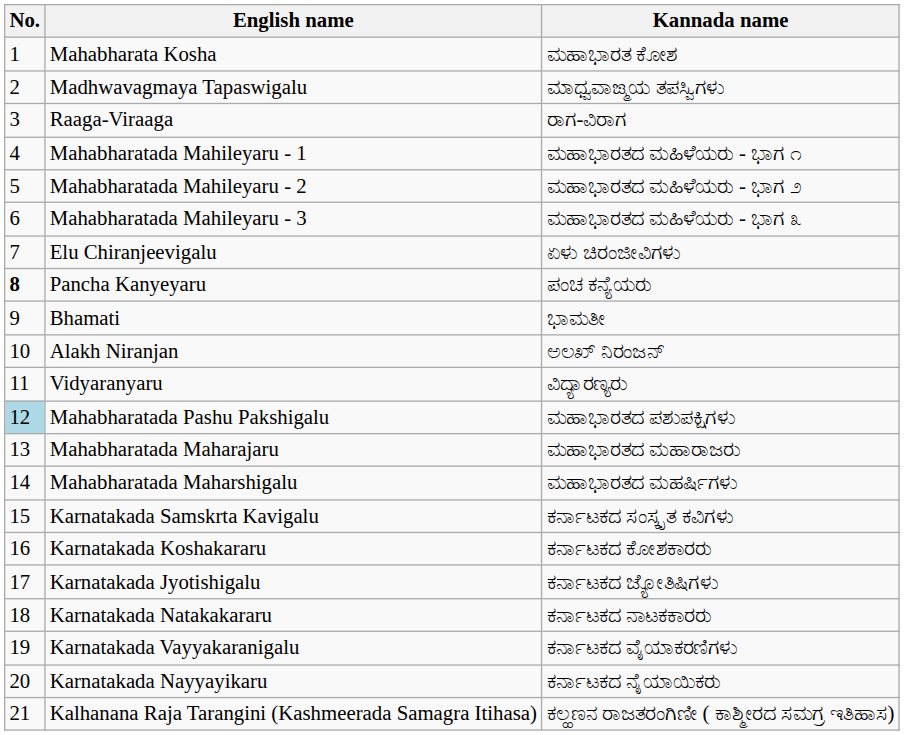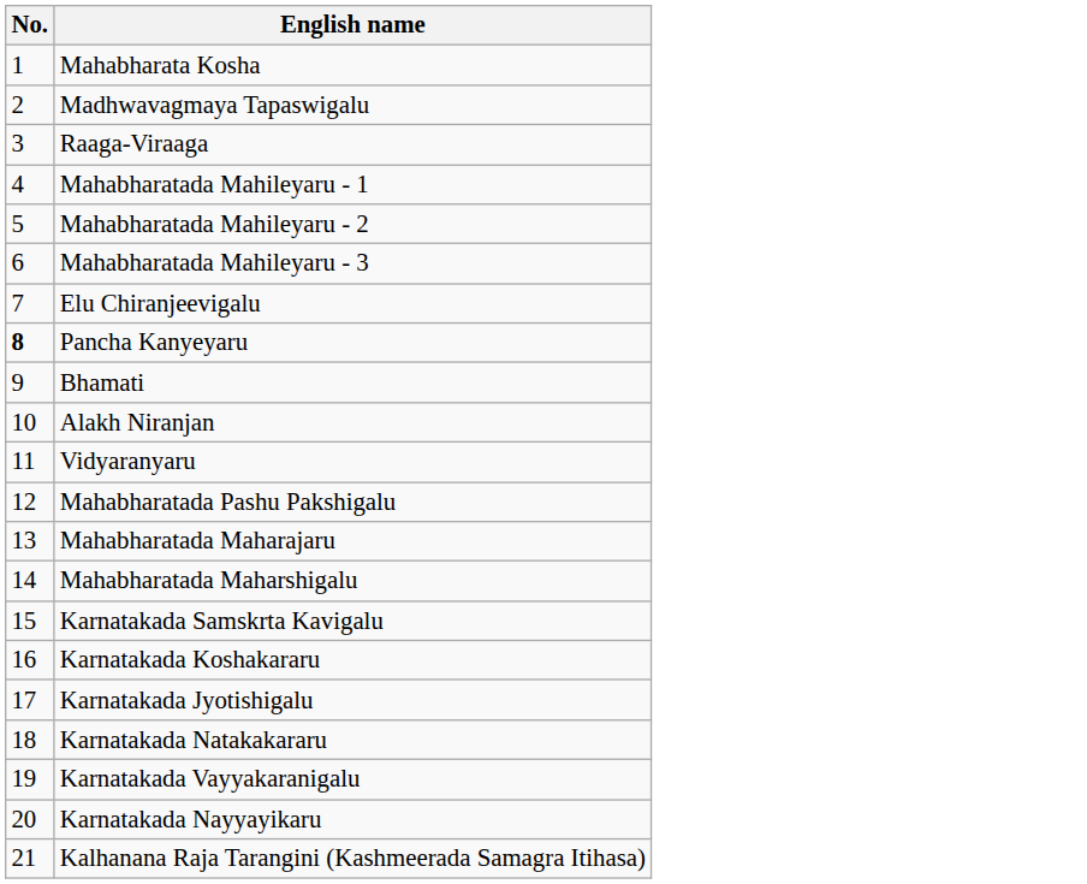- column: Kannada name | ಮಹಾಭಾರತ ಕೋಶ | ಮಾಧ್ವವಾಙ್ಮಯ ತಪಸ್ವಿಗಳು | ರಾಗ-ವಿರಾಗ | ಮಹಾಭಾರತದ ಮಹಿಳೆಯರು - ಭಾಗ ೧ | ಮಹಾಭಾರತದ ಮಹಿಳೆಯರು - ಭಾಗ ೨ | ಮಹಾಭಾರತದ ಮಹಿಳೆಯರು - ಭಾಗ ೩ | ಏಳು ಚಿರಂಜೀವಿಗಳು | ಪಂಚ ಕನ್ಯೆಯರು | ಭಾಮತೀ | ಅಲಖ್ ನಿರಂಜನ್ | ವಿದ್ಯಾರಣ್ಯರು | ಮಹಾಭಾರತದ ಪಶುಪಕ್ಷಿಗಳು | ಮಹಾಭಾರತದ ಮಹಾರಾಜರು | ಮಹಾಭಾರತದ ಮಹರ್ಷಿಗಳು | ಕರ್ನಾಟಕದ ಸಂಸ್ಕೃತ ಕವಿಗಳು | ಕರ್ನಾಟಕದ ಕೋಶಕಾರರು | ಕರ್ನಾಟಕದ ಜ್ಯೋತಿಷಿಗಳು | ಕರ್ನಾಟಕದ ನಾಟಕಕಾರರು | ಕರ್ನಾಟಕದ ವೈಯಾಕರಣಿಗಳು | ಕರ್ನಾಟಕದ ನೈಯಾಯಿಕರು | ಕಲ್ಹಣನ ರಾಜತರಂಗಿಣೀ ( ಕಾಶ್ಮೀರದ ಸಮಗ್ರ ಇತಿಹಾಸ)
Mahabharatada Pashu Pakshigalu | No.: lightblue background -> no background
